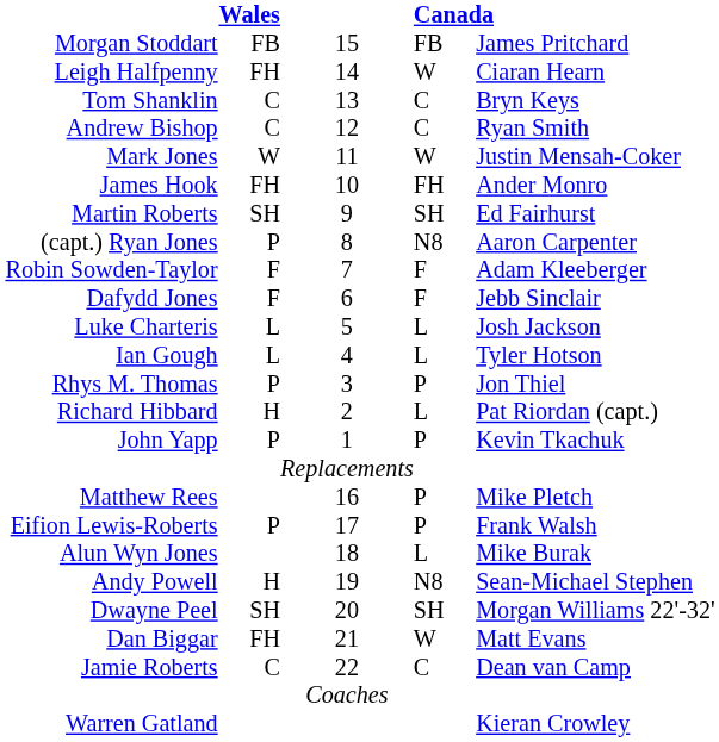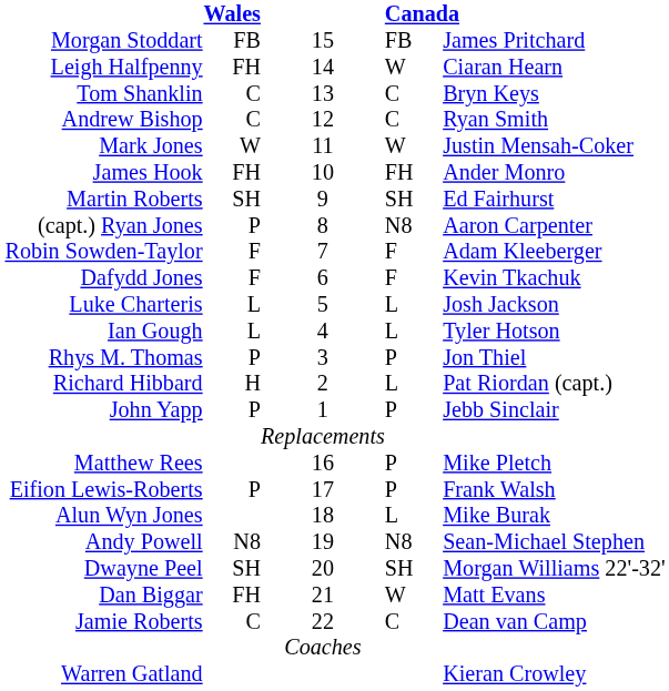Dafydd Jones | column 5: Jebb Sinclair -> Kevin Tkachuk
John Yapp | column 5: Kevin Tkachuk -> Jebb Sinclair
Andy Powell | column 2: H -> N8
